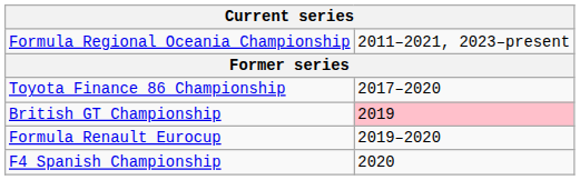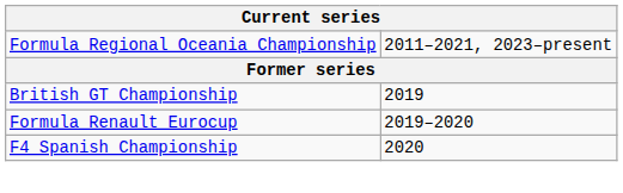- row: Toyota Finance 86 Championship | 2017–2020
British GT Championship | column 2: pink background -> no background
